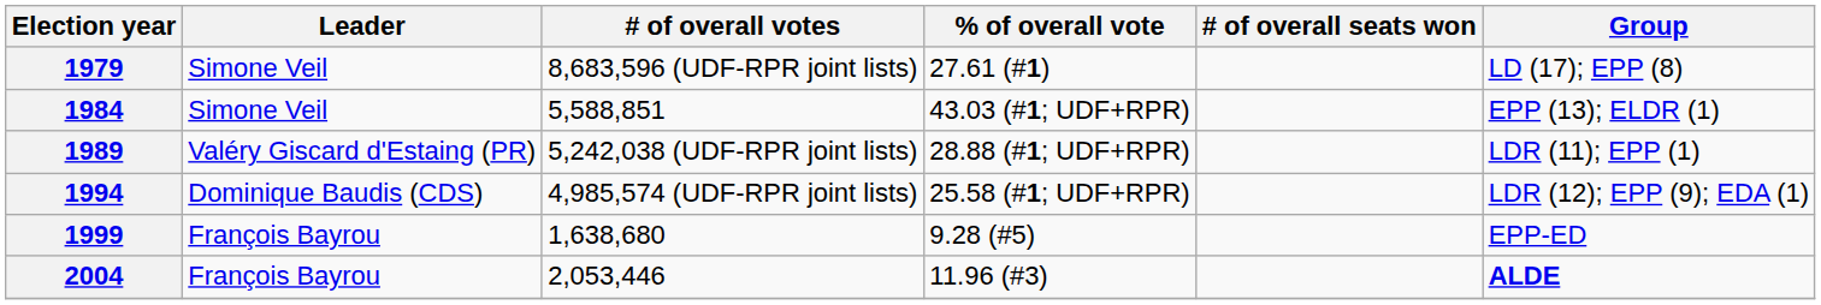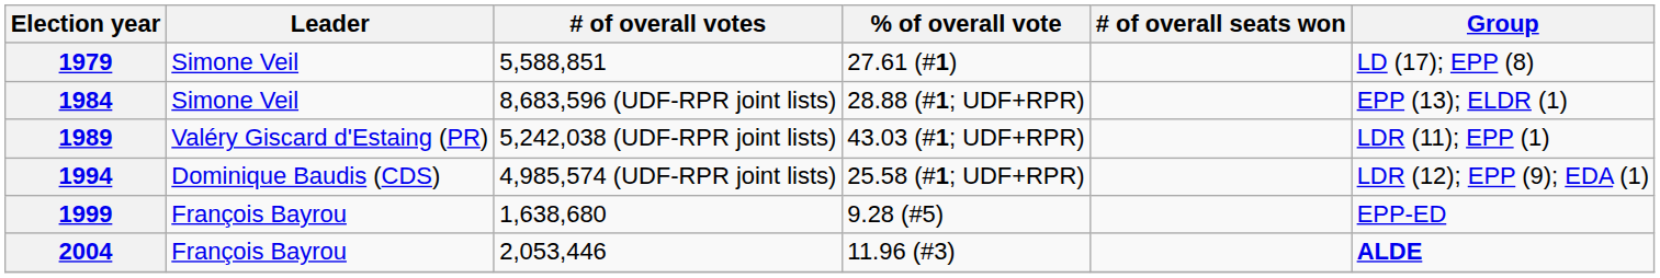1979 | # of overall votes: 8,683,596 (UDF-RPR joint lists) -> 5,588,851
1984 | # of overall votes: 5,588,851 -> 8,683,596 (UDF-RPR joint lists)
1984 | % of overall vote: 43.03 (#1; UDF+RPR) -> 28.88 (#1; UDF+RPR)
1989 | % of overall vote: 28.88 (#1; UDF+RPR) -> 43.03 (#1; UDF+RPR)
